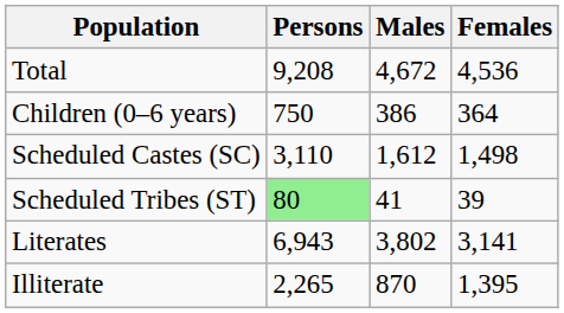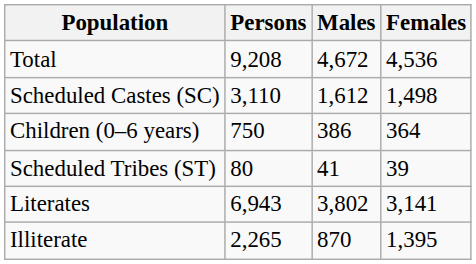rows swapped: Children (0–6 years) <-> Scheduled Castes (SC)
Scheduled Tribes (ST) | Persons: lightgreen background -> no background
